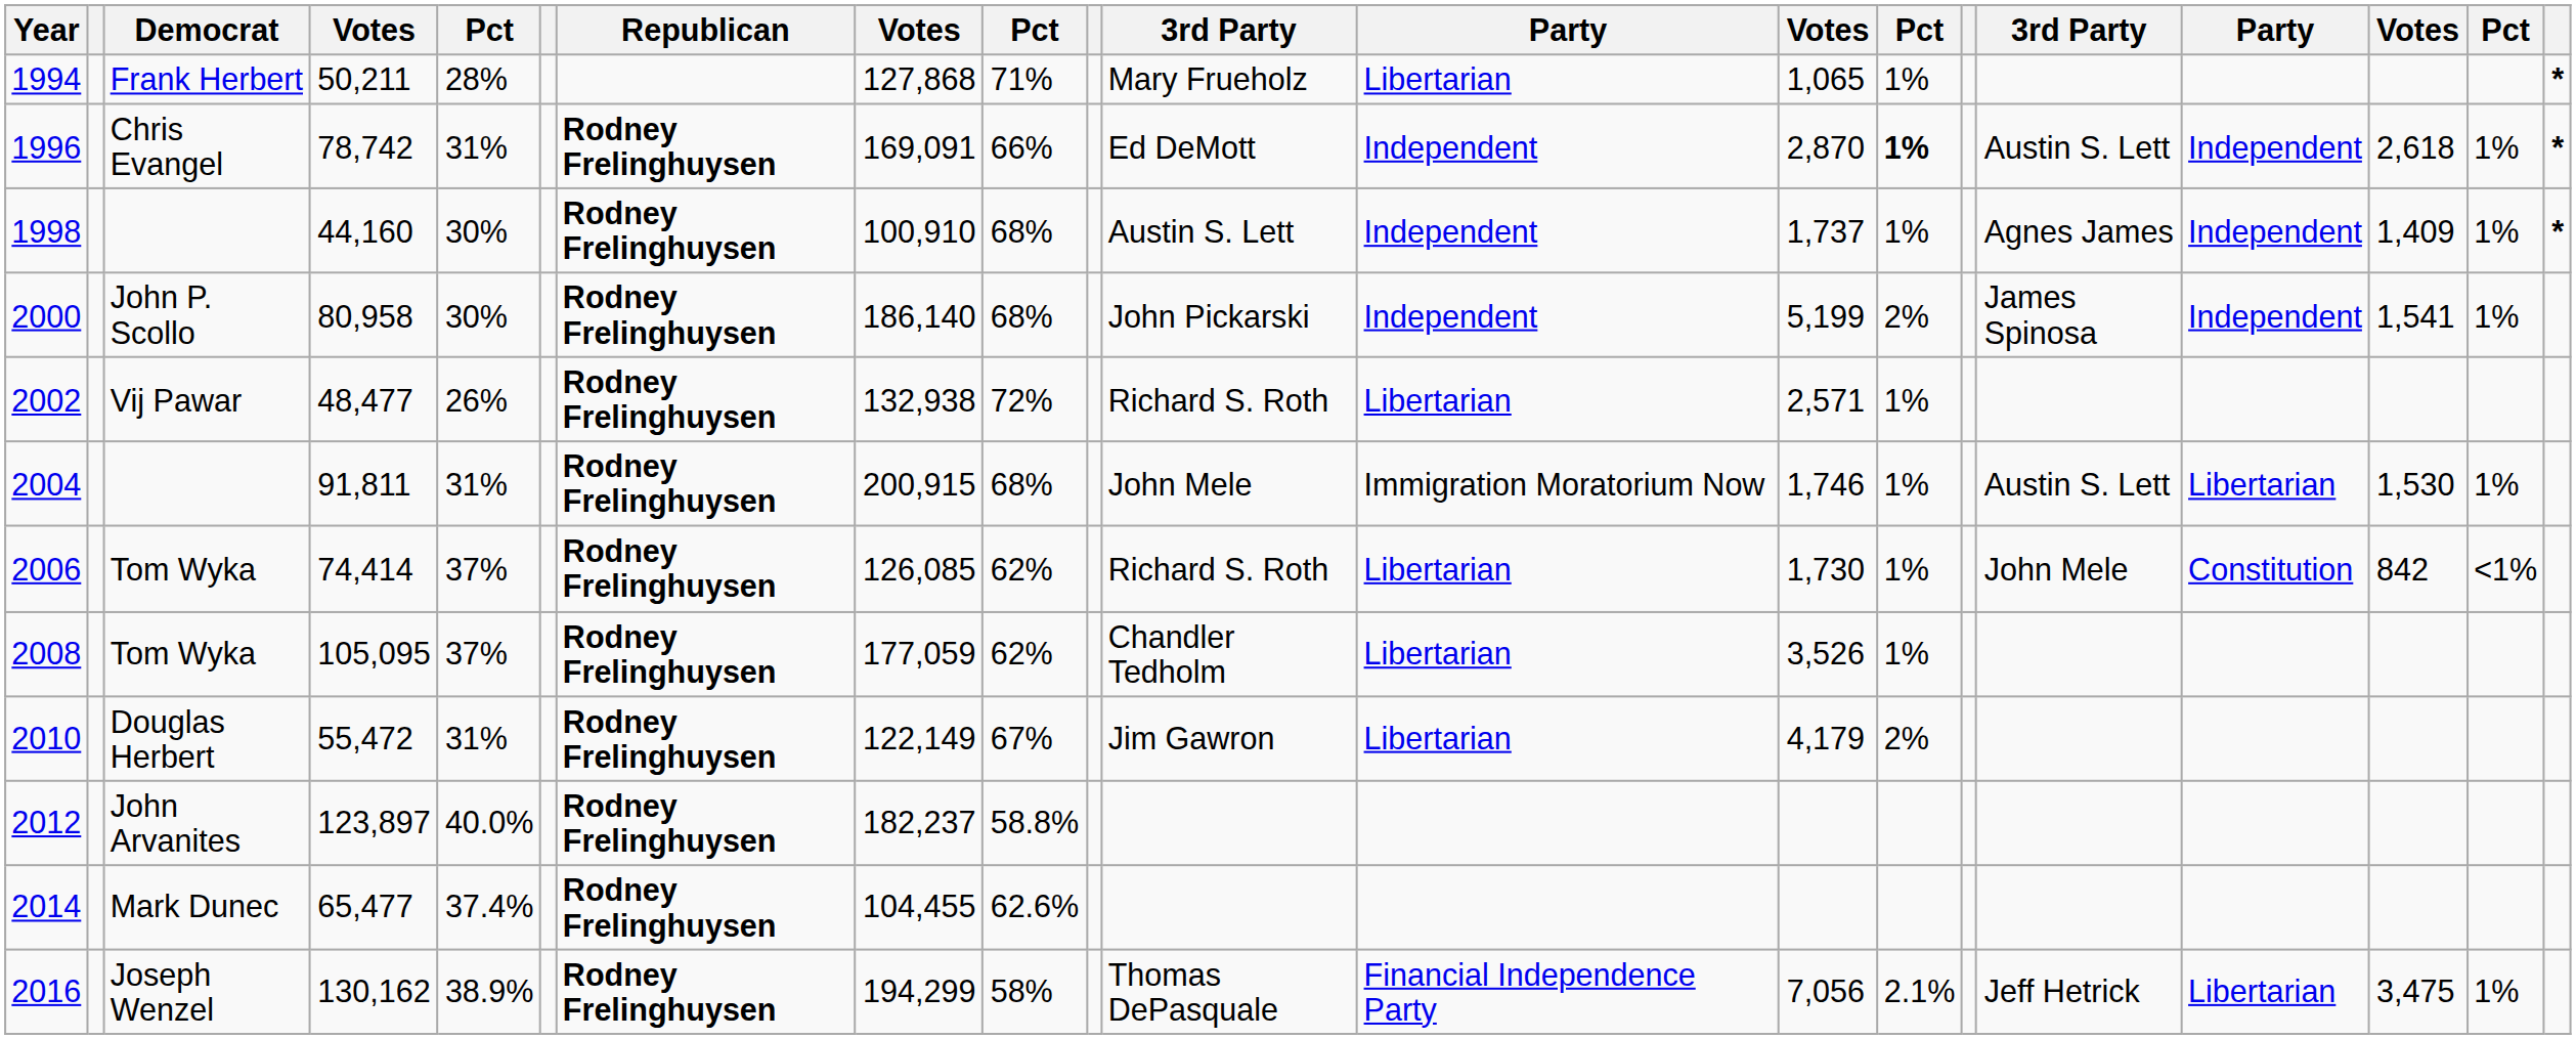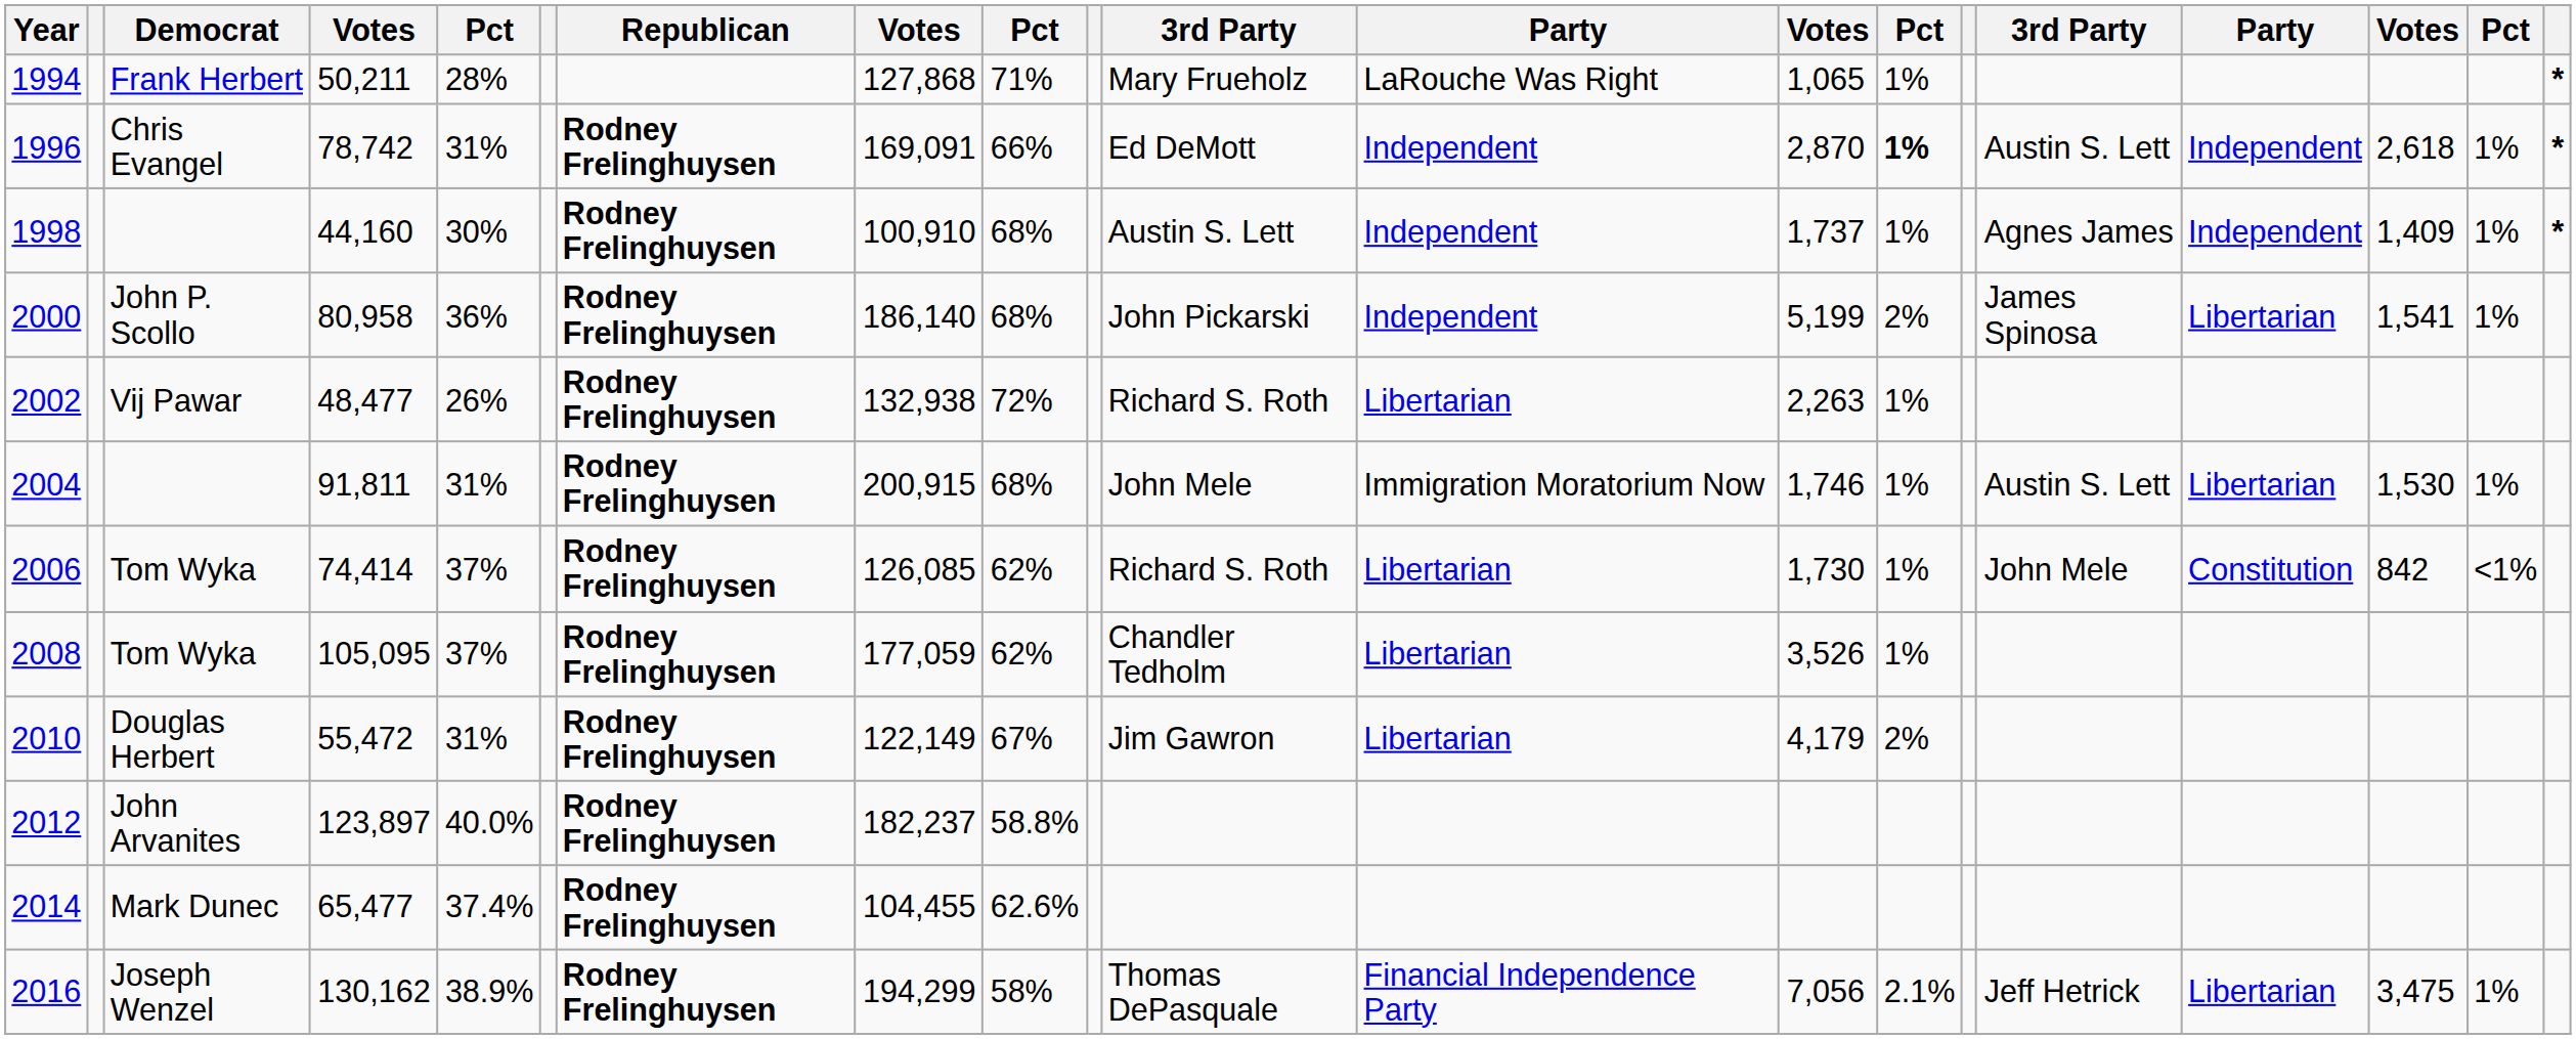1994 | column 12: Libertarian -> LaRouche Was Right
2000 | column 5: 30% -> 36%
2000 | column 17: Independent -> Libertarian
2002 | column 13: 2,571 -> 2,263
